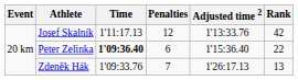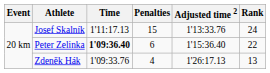Josef Skalník | Penalties: 12 -> 15
Josef Skalník | Rank: 42 -> 24
Zdeněk Hák | Penalties: 7 -> 4
